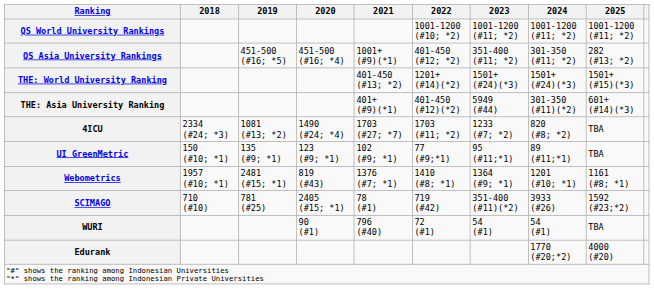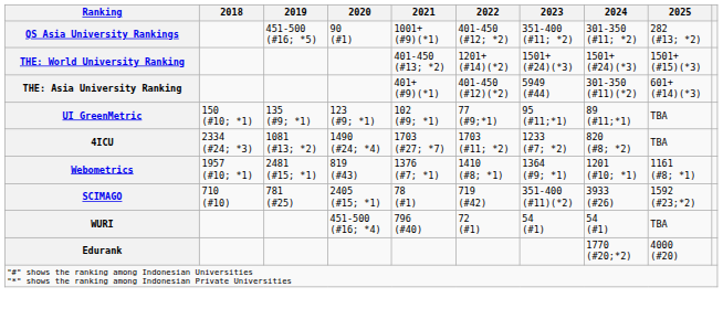- row: QS World University Rankings | 1001-1200 (#10; *2) | 1001-1200 (#11; *2) | 1001-1200 (#11; *2) | 1001-1200 (#11; *2)
QS Asia University Rankings | 2020: 451-500 (#16; *4) -> 90 (#1)
rows swapped: 4ICU <-> UI GreenMetric
WURI | 2020: 90 (#1) -> 451-500 (#16; *4)
